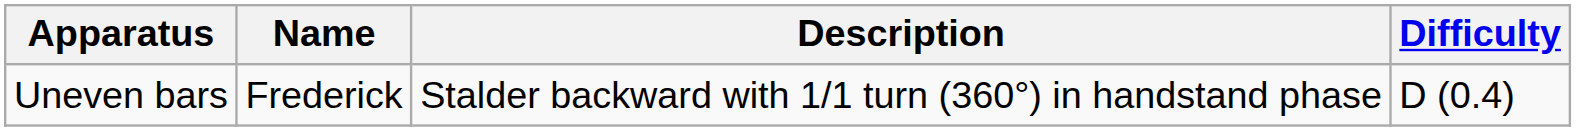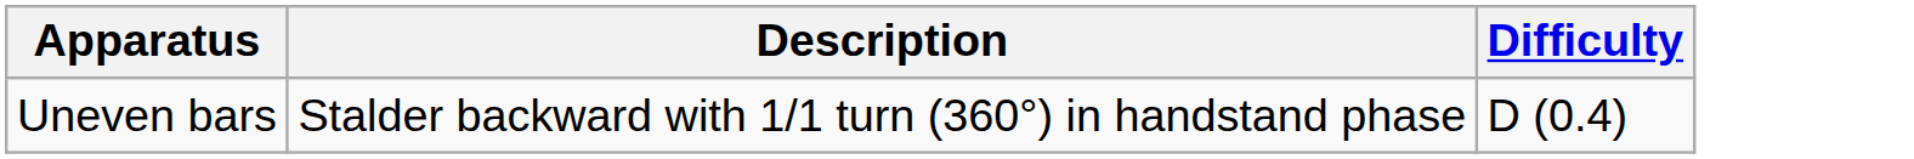- column: Name | Frederick
